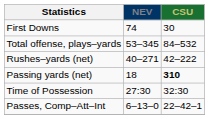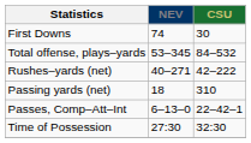Passing yards (net) | CSU: bold -> normal
rows swapped: Passes, Comp–Att–Int <-> Time of Possession
